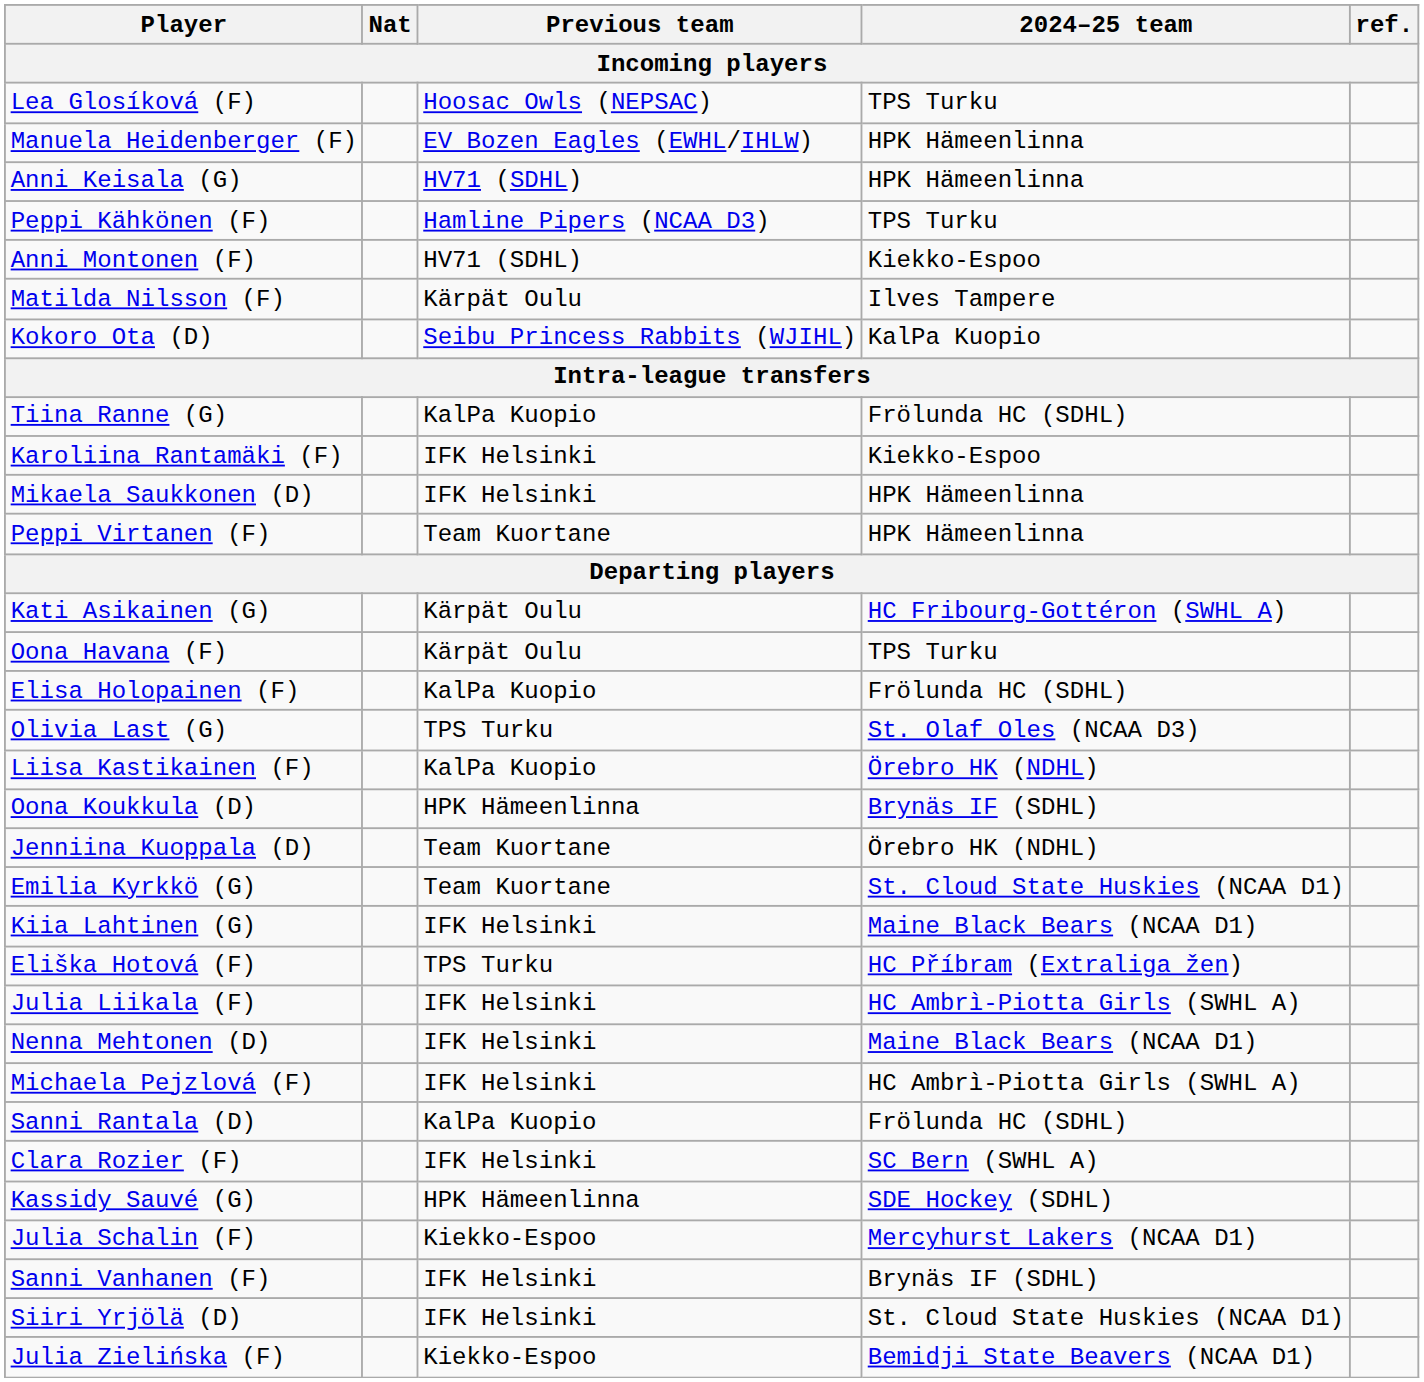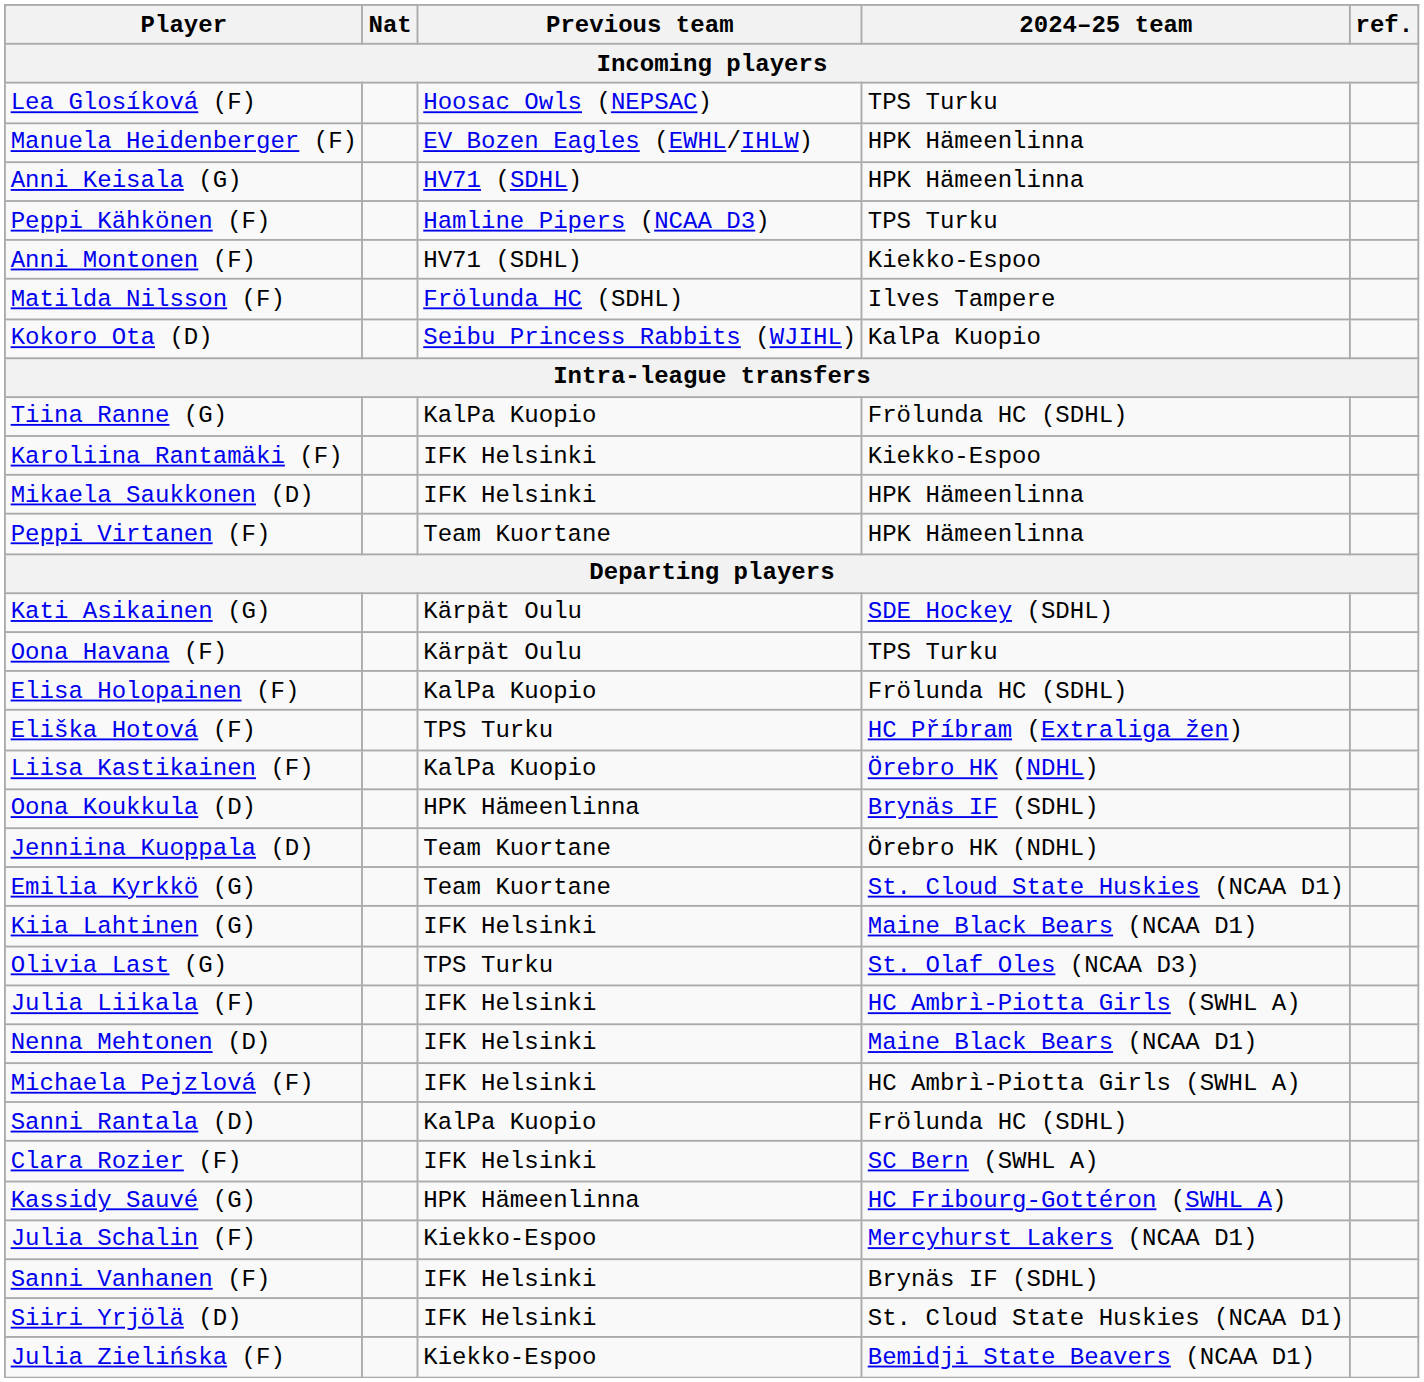Matilda Nilsson (F) | Previous team: Kärpät Oulu -> Frölunda HC (SDHL)
Kati Asikainen (G) | 2024–25 team: HC Fribourg-Gottéron (SWHL A) -> SDE Hockey (SDHL)
rows swapped: Eliška Hotová (F) <-> Olivia Last (G)
Kassidy Sauvé (G) | 2024–25 team: SDE Hockey (SDHL) -> HC Fribourg-Gottéron (SWHL A)
